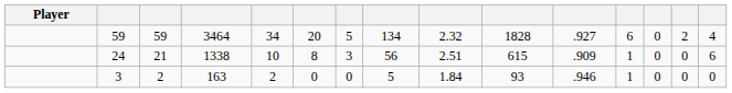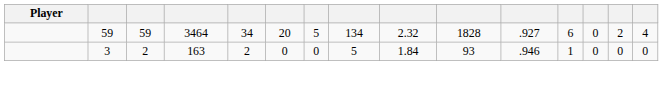- row: 24 | 21 | 1338 | 10 | 8 | 3 | 56 | 2.51 | 615 | .909 | 1 | 0 | 0 | 6
